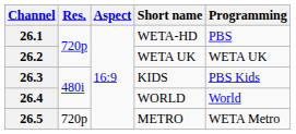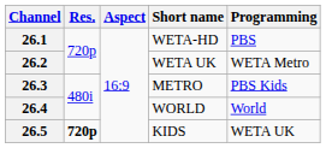26.2 | Programming: WETA UK -> WETA Metro
26.3 | Short name: KIDS -> METRO
26.5 | Res.: normal -> bold
26.5 | Short name: METRO -> KIDS
26.5 | Programming: WETA Metro -> WETA UK
